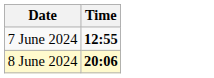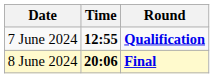+ column: Round | Qualification | Final
